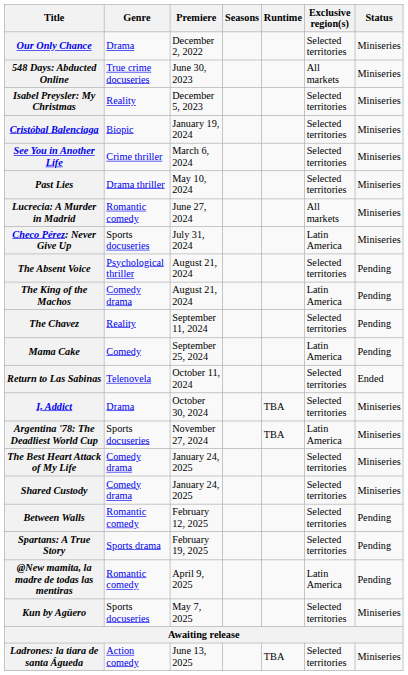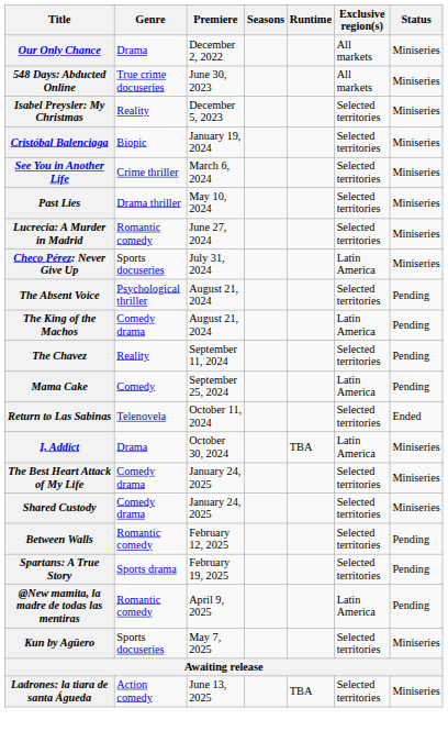Our Only Chance | Exclusive region(s): Selected territories -> All markets
Lucrecia: A Murder in Madrid | Exclusive region(s): All markets -> Selected territories
I, Addict | Exclusive region(s): Selected territories -> Latin America
- row: Argentina '78: The Deadliest World Cup | Sports docuseries | November 27, 2024 | TBA | Latin America | Miniseries
